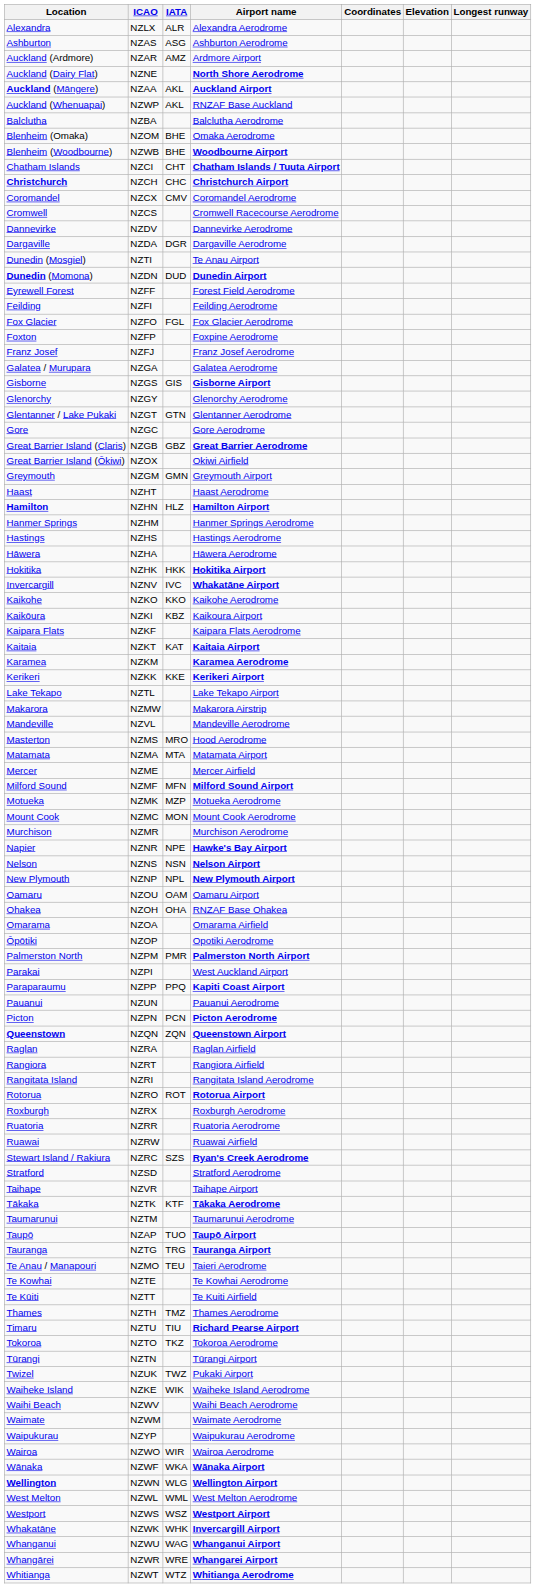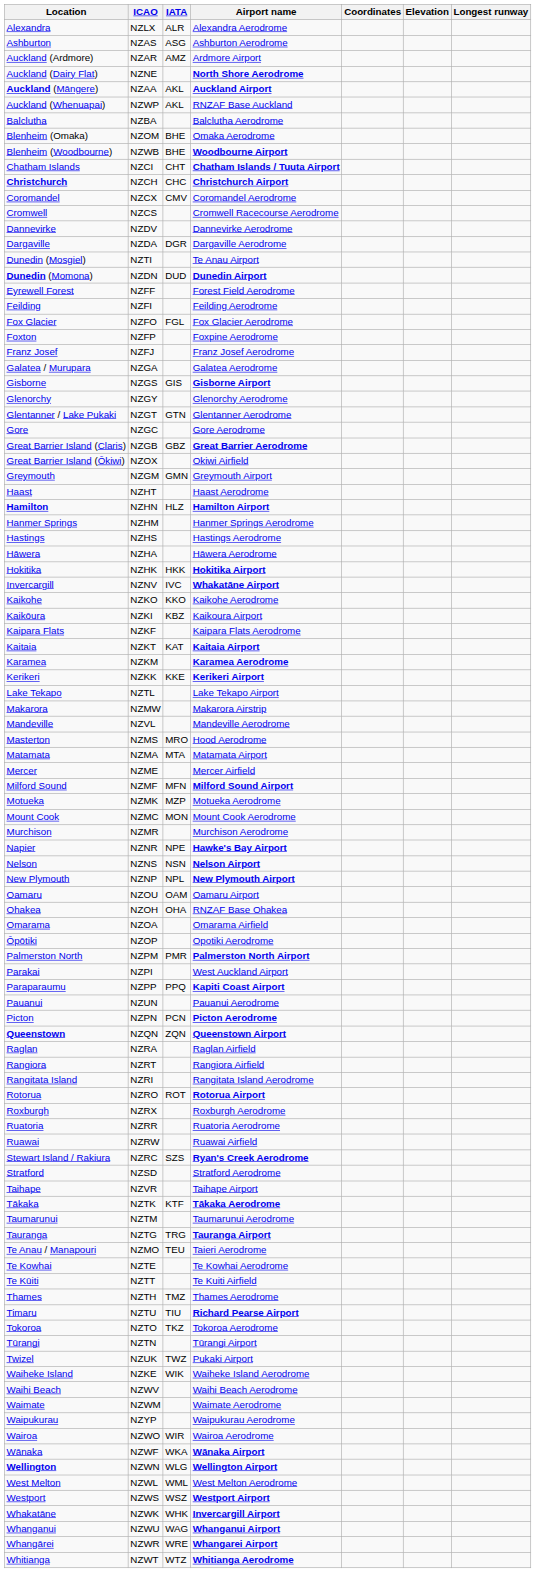- row: Taupō | NZAP | TUO | Taupō Airport
